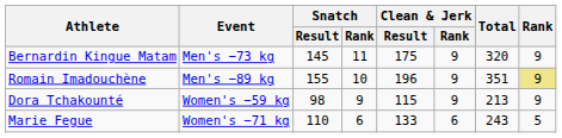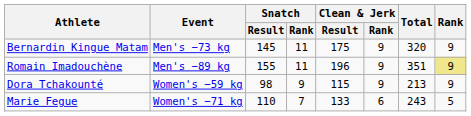Romain Imadouchène | Snatch / Rank: 10 -> 11
Marie Fegue | Snatch / Rank: 6 -> 7
